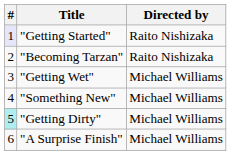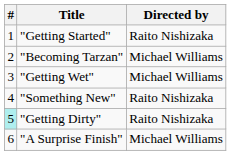"Getting Started" | #: lavender background -> no background
"Becoming Tarzan" | Directed by: Raito Nishizaka -> Michael Williams
"Something New" | Directed by: Michael Williams -> Raito Nishizaka
"Getting Dirty" | Directed by: Michael Williams -> Raito Nishizaka
